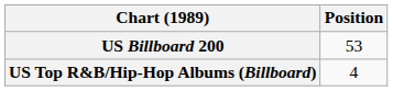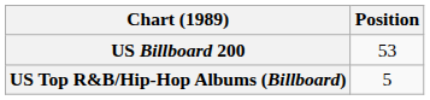US Top R&B/Hip-Hop Albums (Billboard) | Position: 4 -> 5
